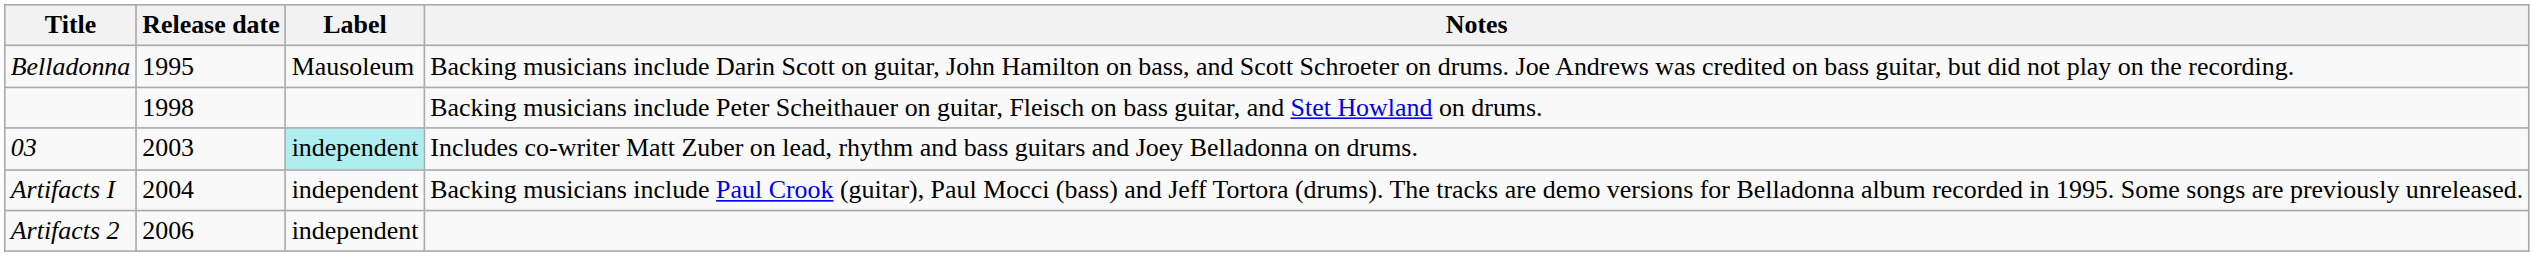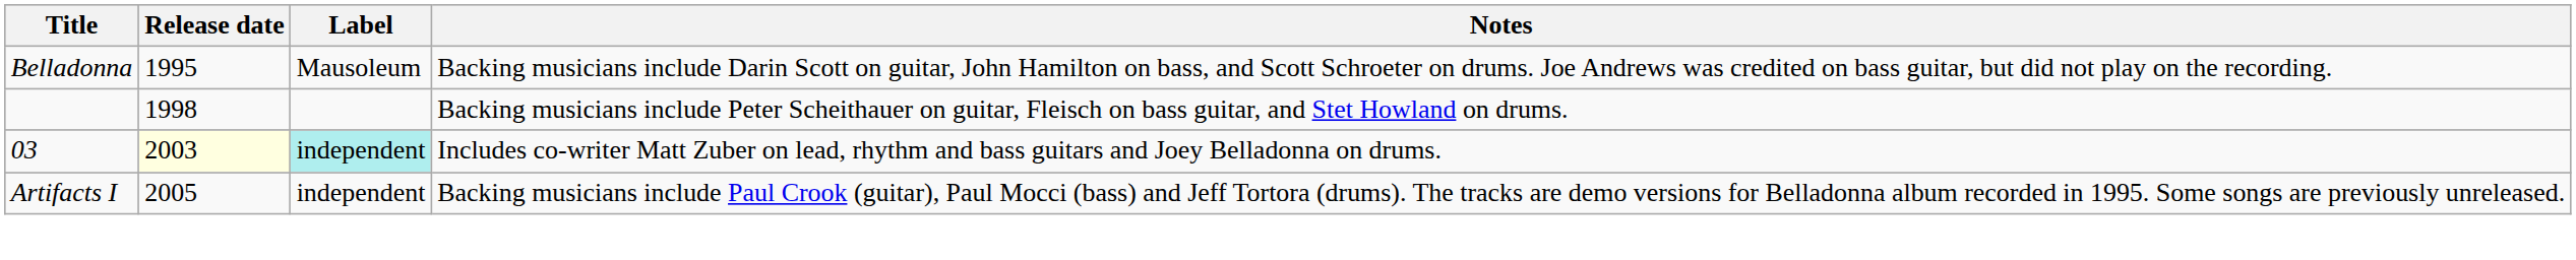03 | Release date: no background -> lightyellow background
Artifacts I | Release date: 2004 -> 2005
- row: Artifacts 2 | 2006 | independent
